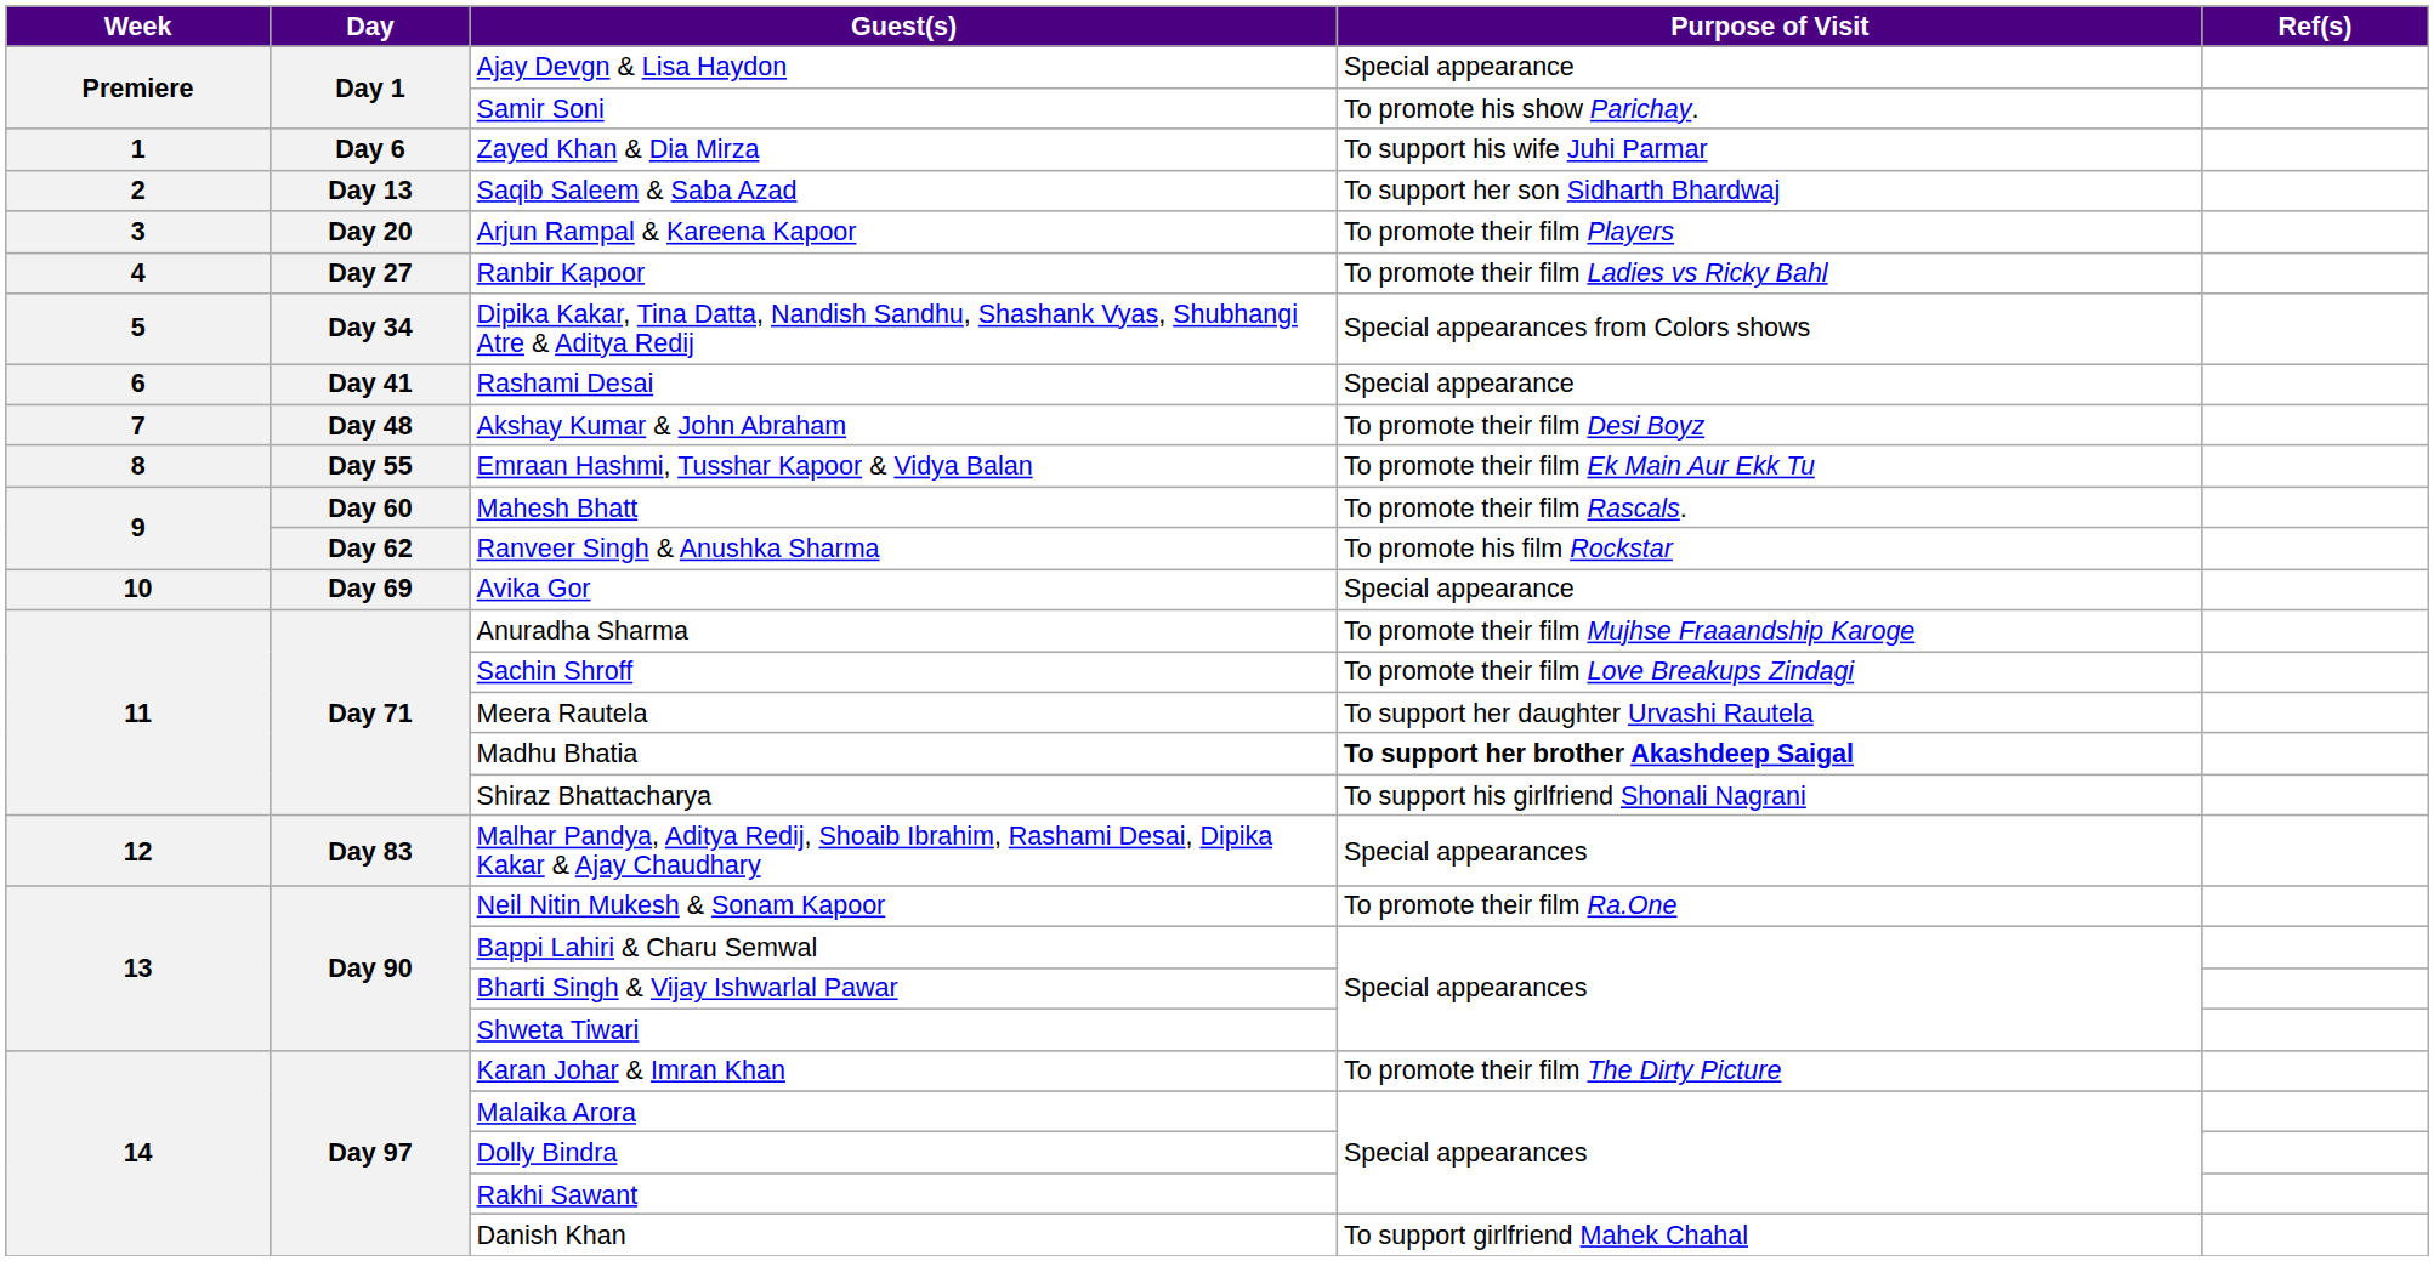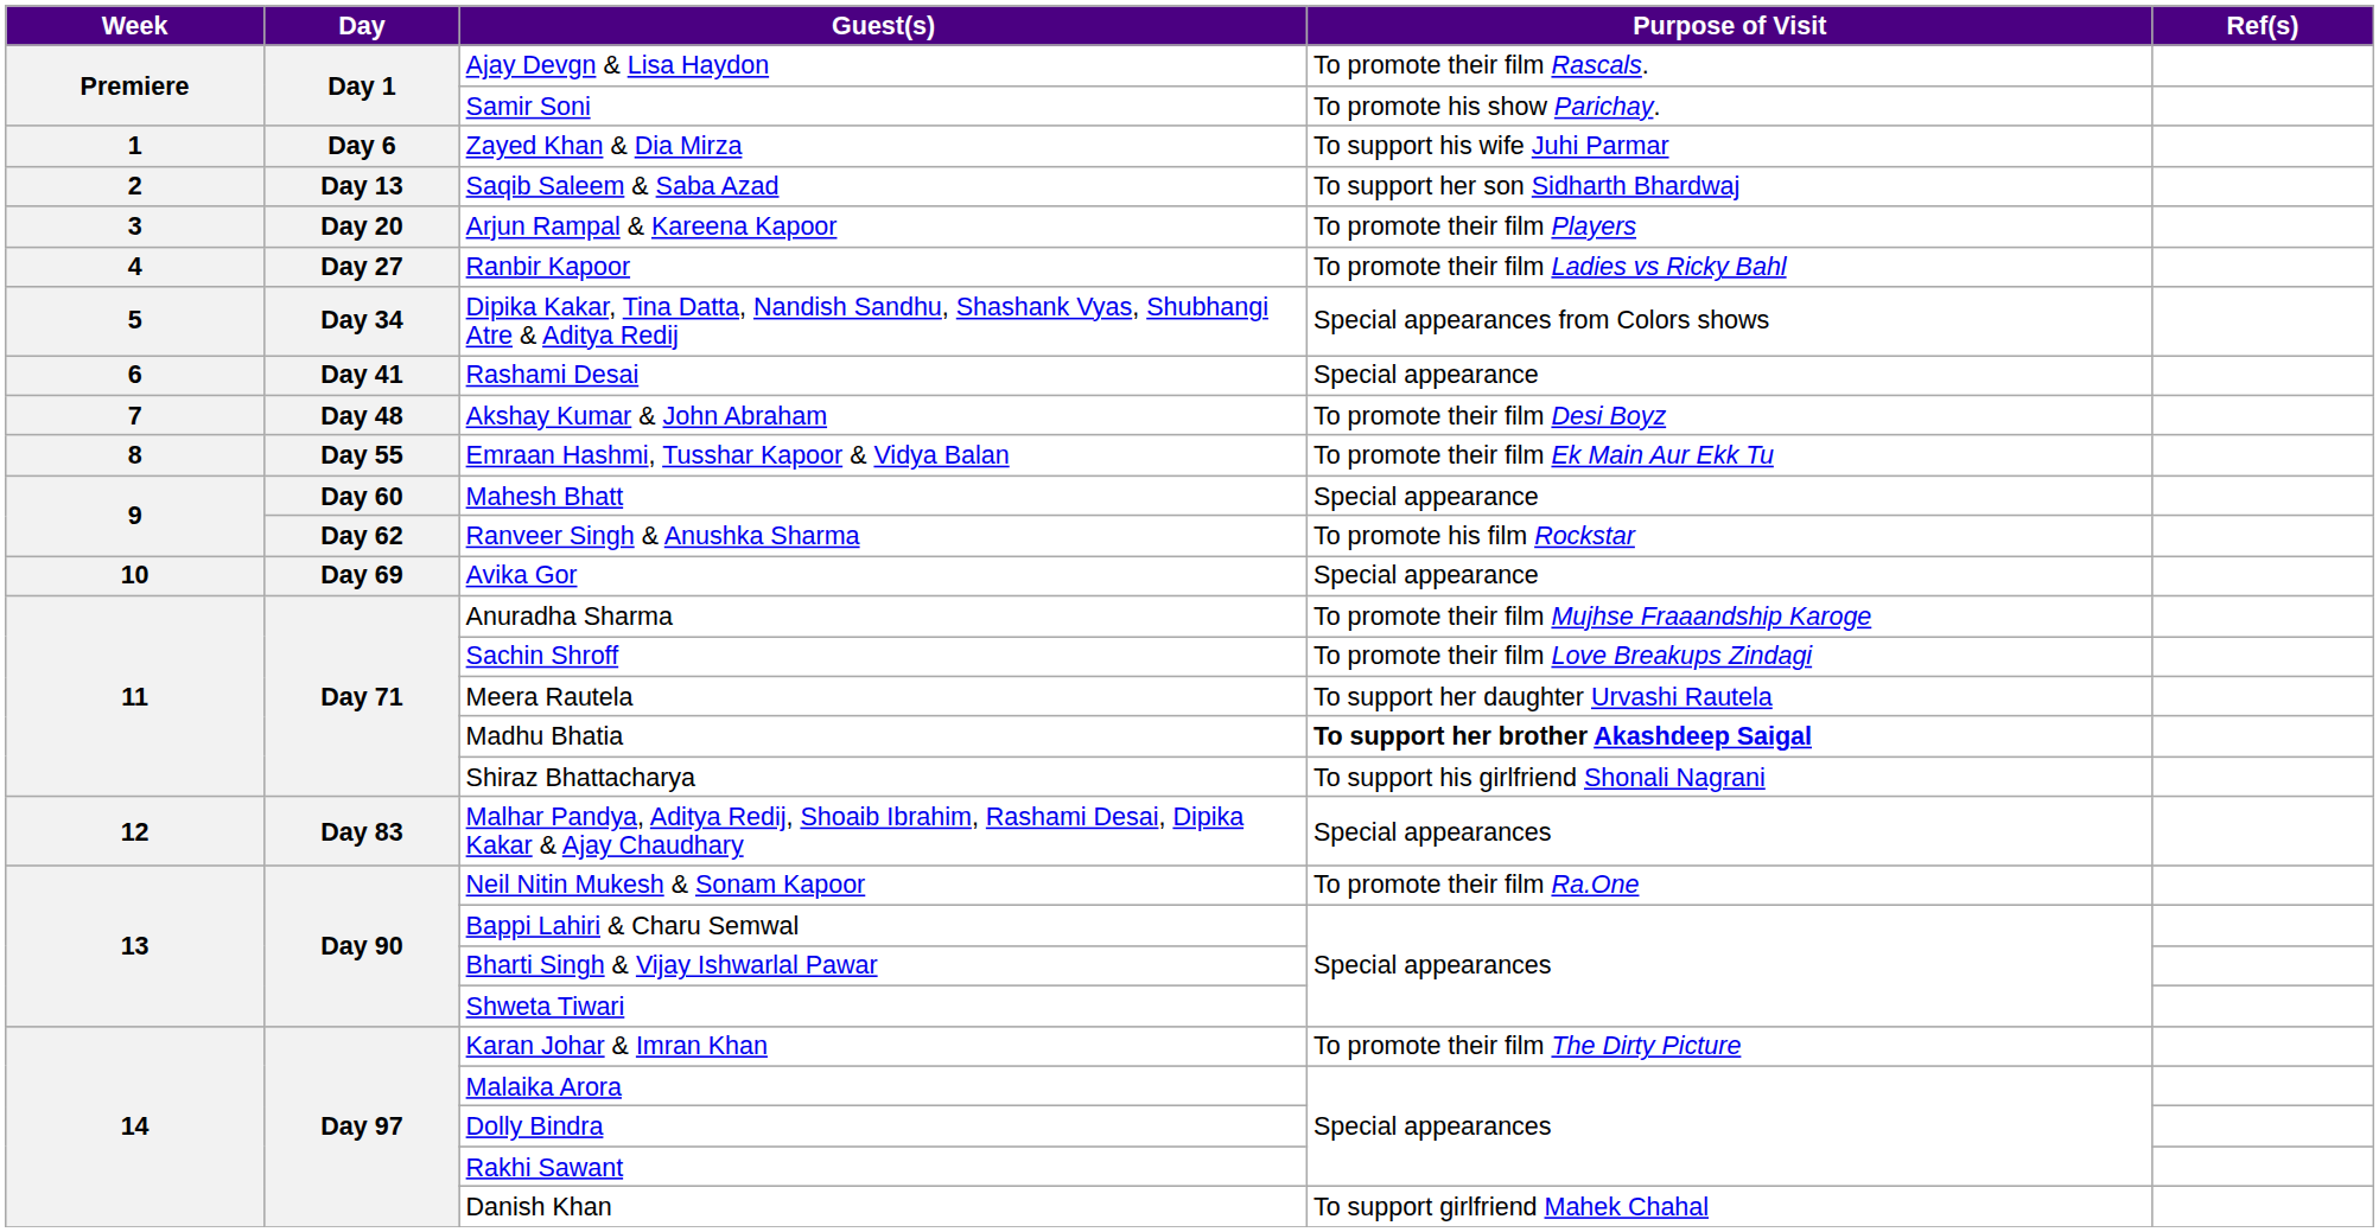Ajay Devgn & Lisa Haydon | Purpose of Visit: Special appearance -> To promote their film Rascals.
Mahesh Bhatt | Purpose of Visit: To promote their film Rascals. -> Special appearance
